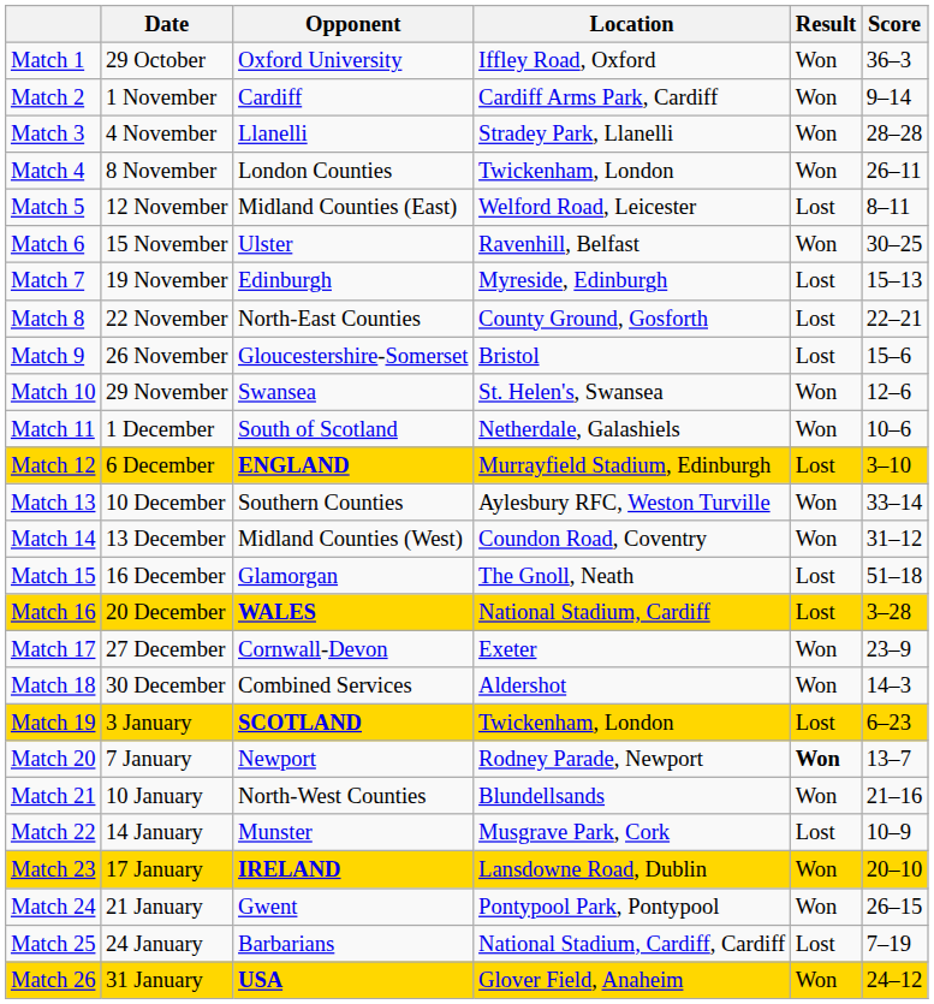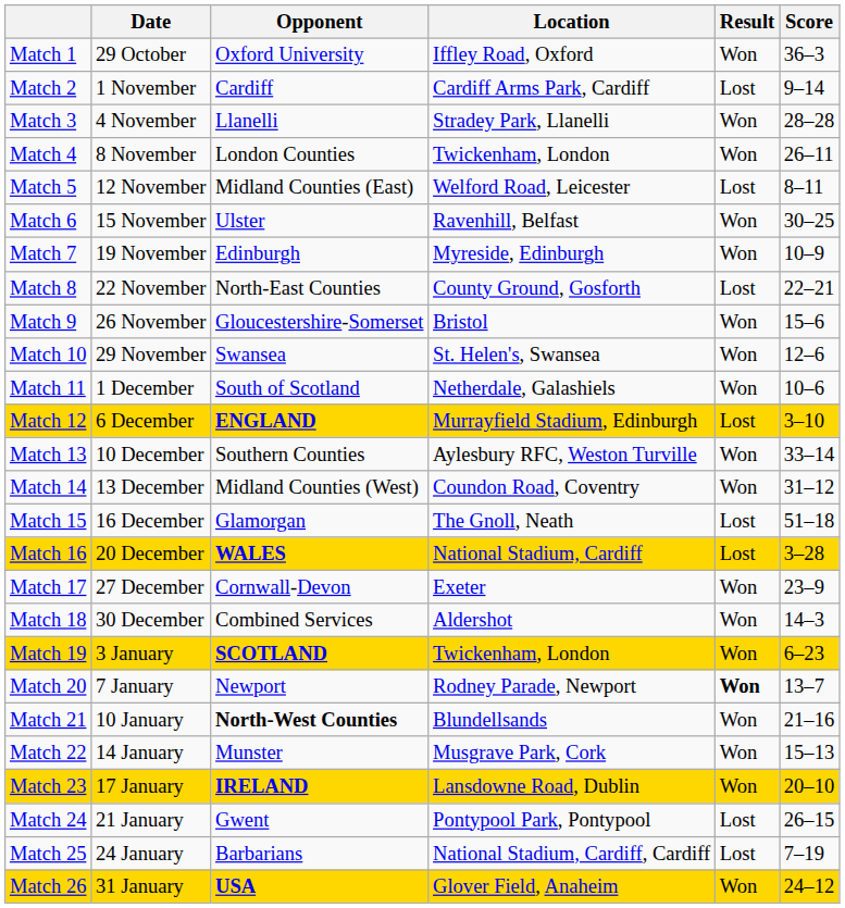Match 2 | Result: Won -> Lost
Match 7 | Result: Lost -> Won
Match 7 | Score: 15–13 -> 10–9
Match 9 | Result: Lost -> Won
Match 19 | Result: Lost -> Won
Match 21 | Opponent: normal -> bold
Match 22 | Result: Lost -> Won
Match 22 | Score: 10–9 -> 15–13
Match 24 | Result: Won -> Lost
